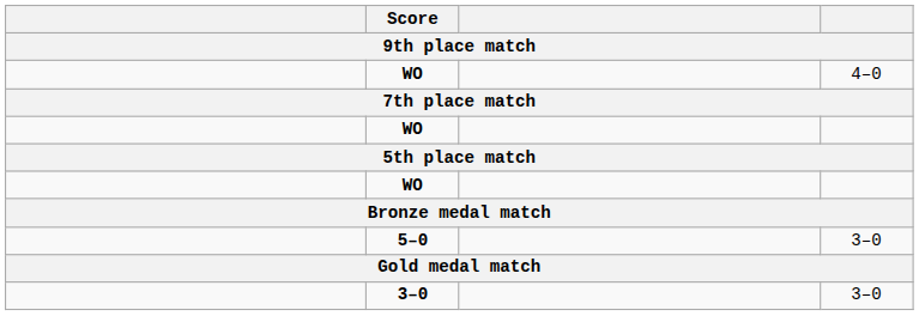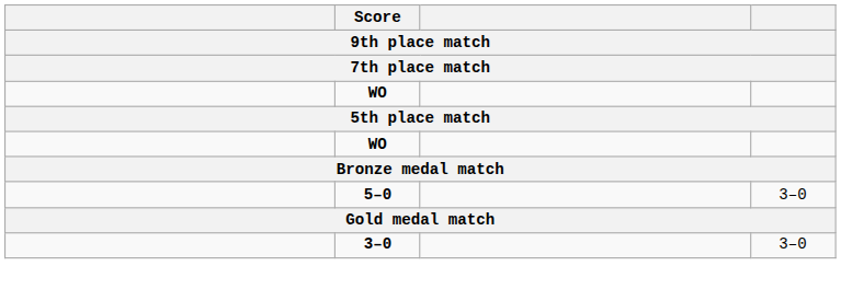- row: WO | 4–0
